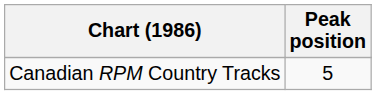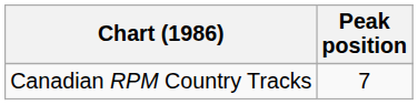Canadian RPM Country Tracks | Peak position: 5 -> 7
